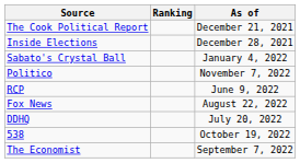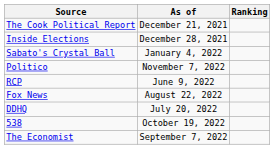columns swapped: Ranking <-> As of
